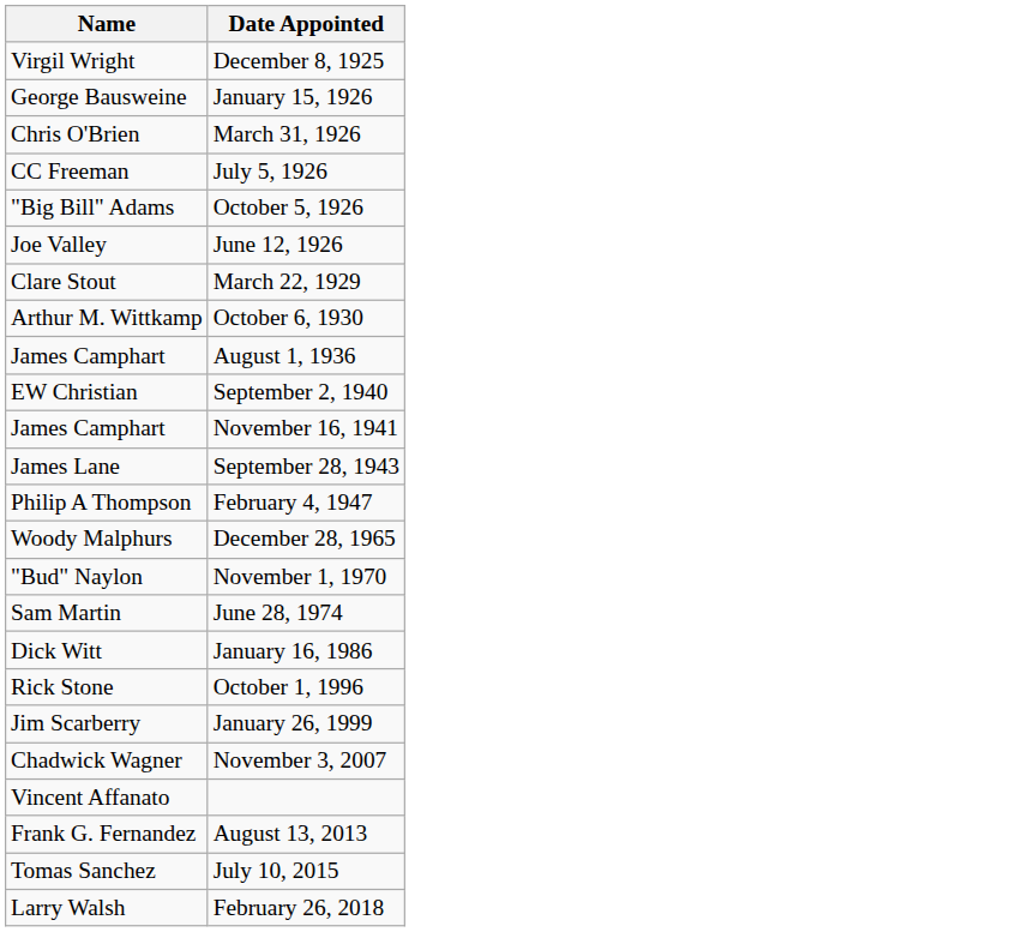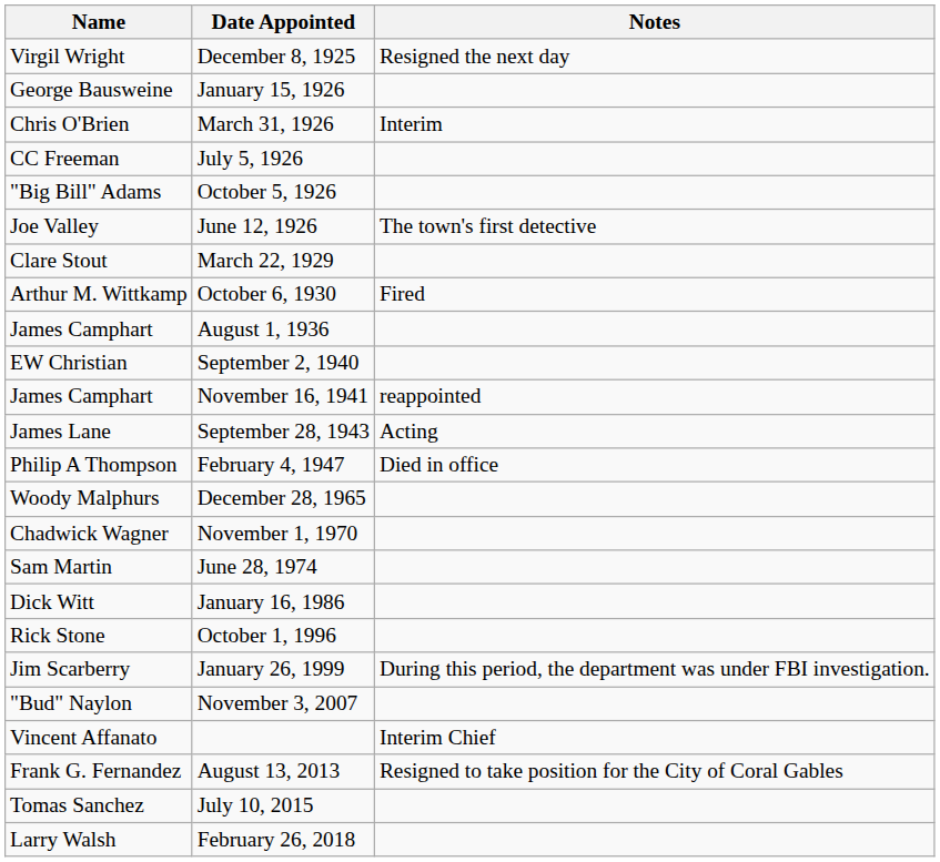+ column: Notes | Resigned the next day | Interim | The town's first detective | Fired | reappointed | Acting | Died in office | During this period, the department was under FBI investigation. | Interim Chief | Resigned to take position for the City of Coral Gables
November 1, 1970 | Name: "Bud" Naylon -> Chadwick Wagner
November 3, 2007 | Name: Chadwick Wagner -> "Bud" Naylon
